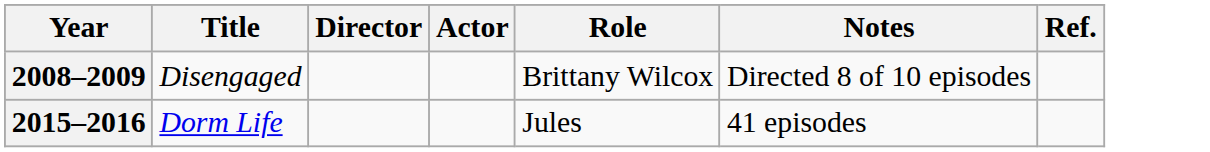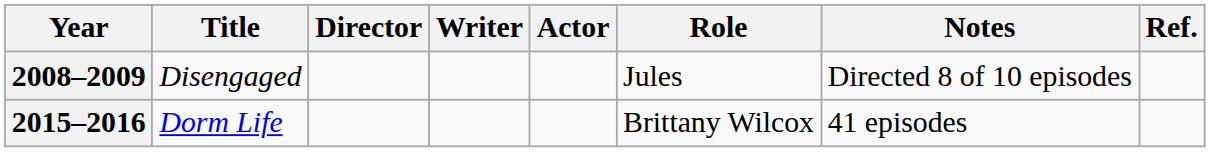+ column: Writer
2008–2009 | Role: Brittany Wilcox -> Jules
2015–2016 | Role: Jules -> Brittany Wilcox
